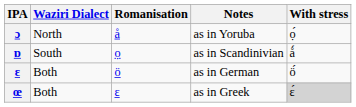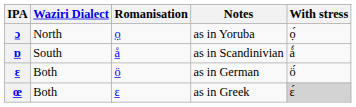as in Yoruba | Romanisation: å -> ọ
as in Scandinivian | Romanisation: ọ -> å
